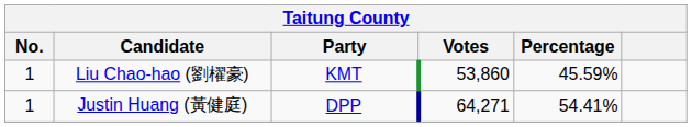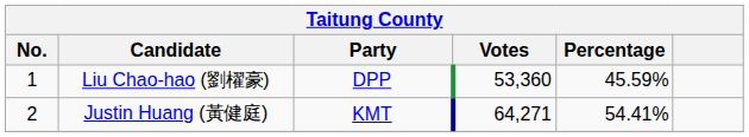Liu Chao-hao (劉櫂豪) | Party: KMT -> DPP
Liu Chao-hao (劉櫂豪) | Votes: 53,860 -> 53,360
Justin Huang (黃健庭) | No.: 1 -> 2
Justin Huang (黃健庭) | Party: DPP -> KMT
